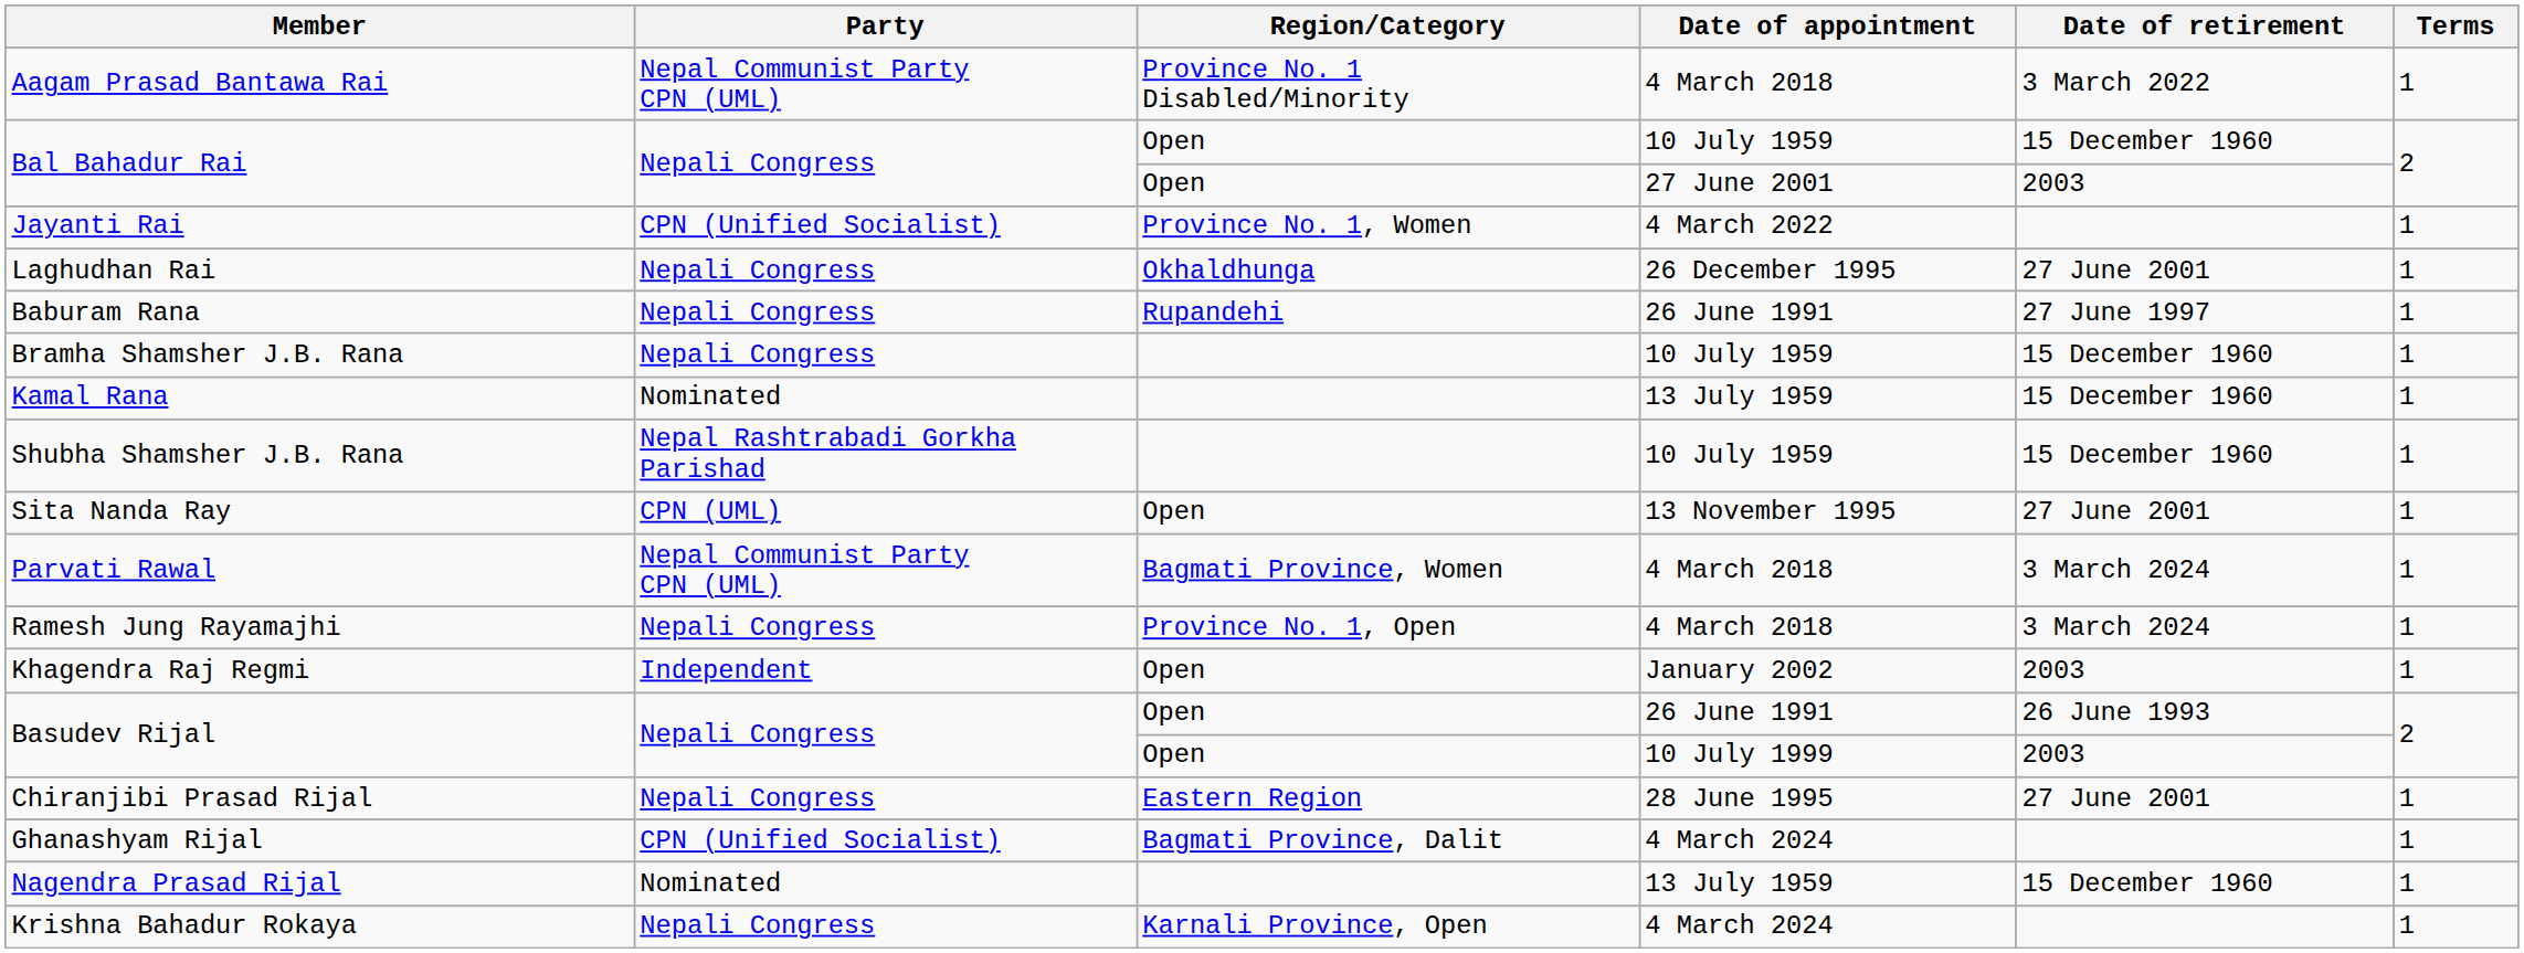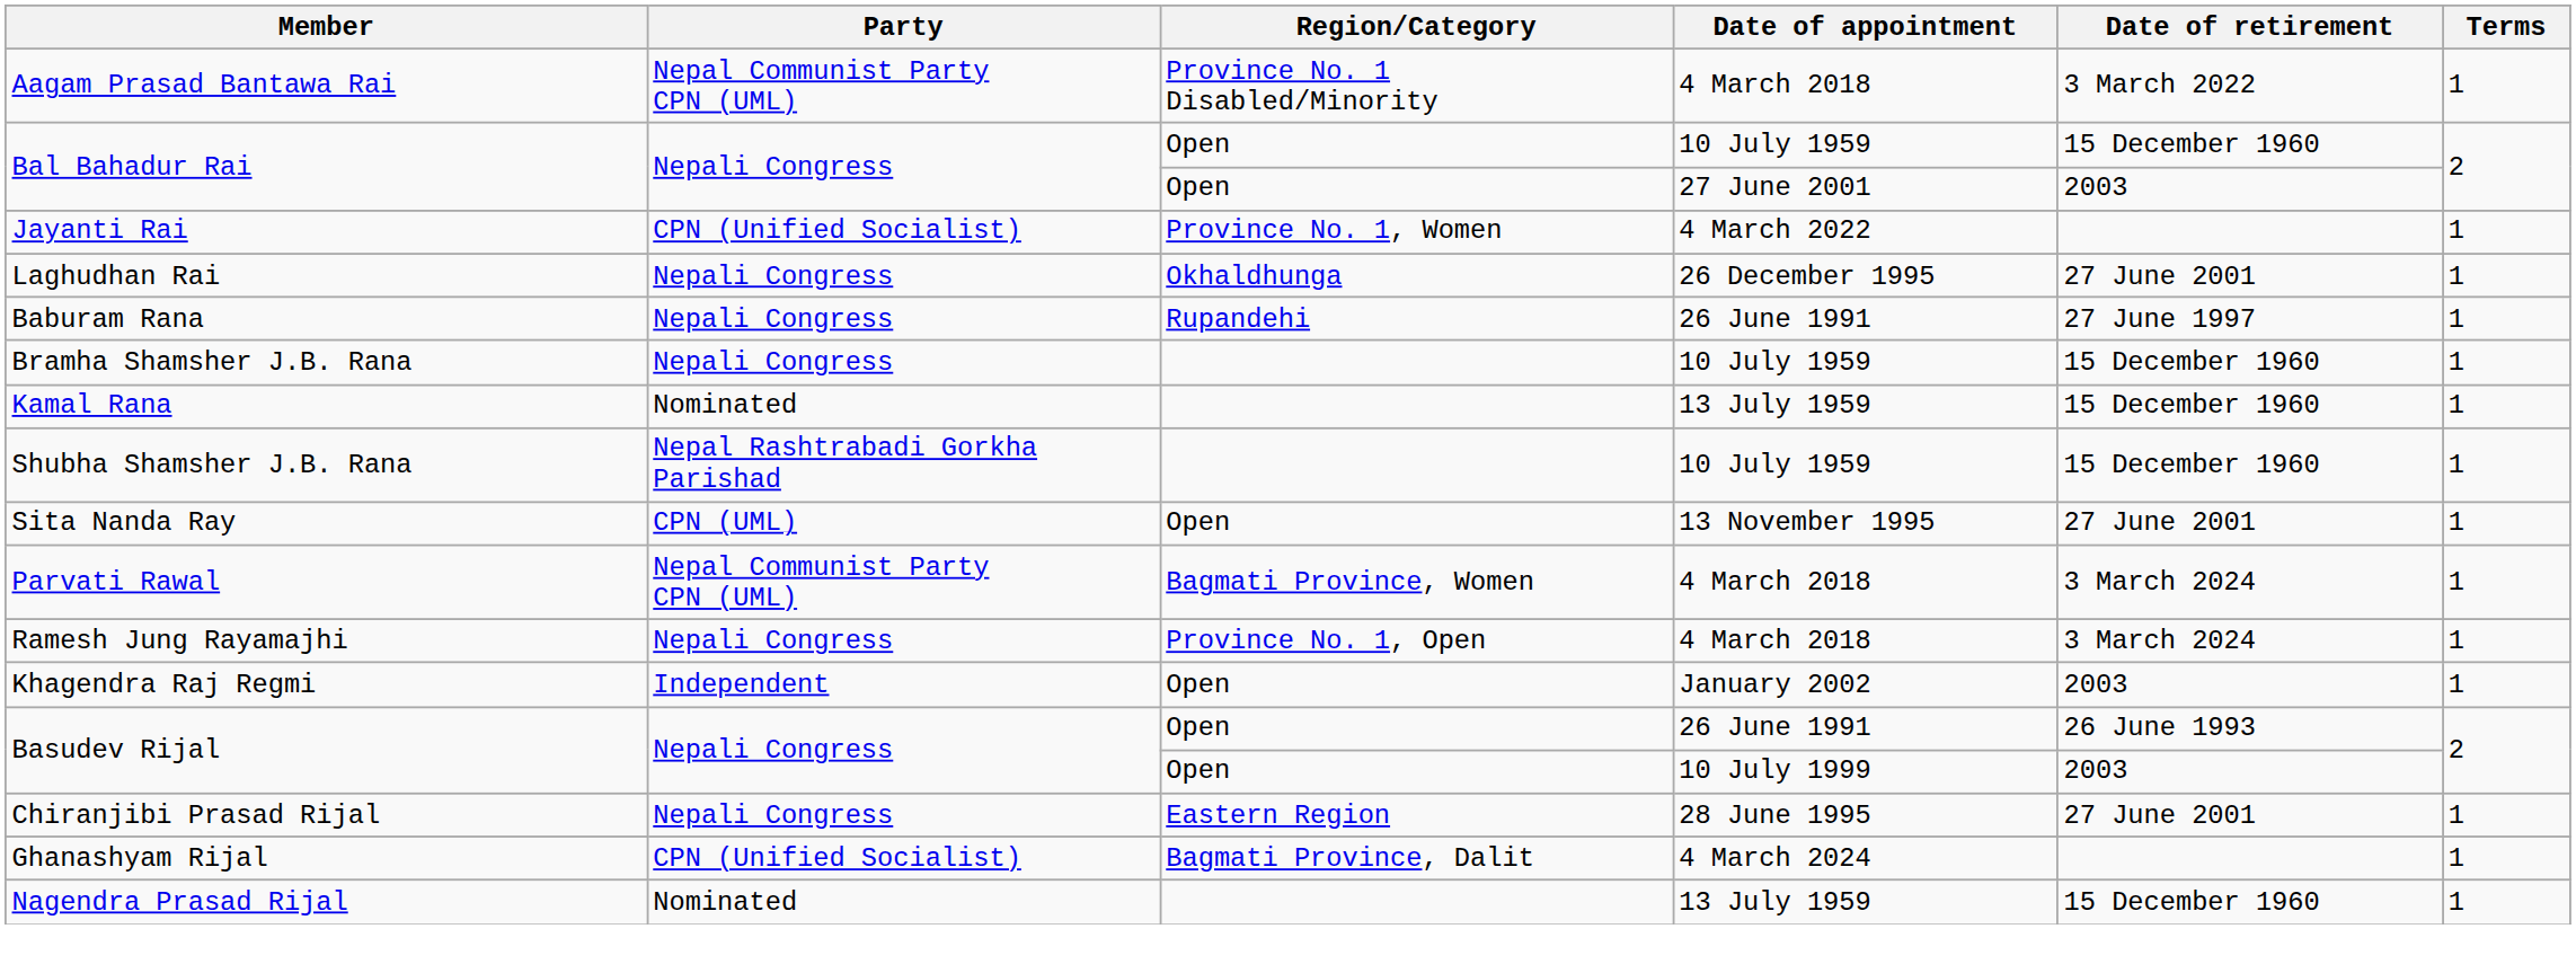- row: Krishna Bahadur Rokaya | Nepali Congress | Karnali Province, Open | 4 March 2024 | 1
